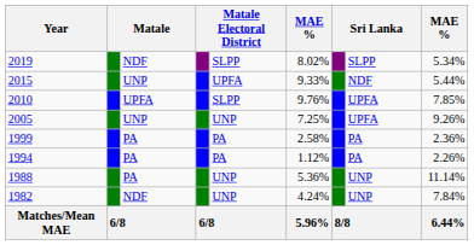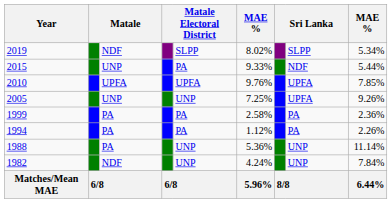2015 | column 5: UPFA -> PA
2010 | column 5: SLPP -> UPFA
